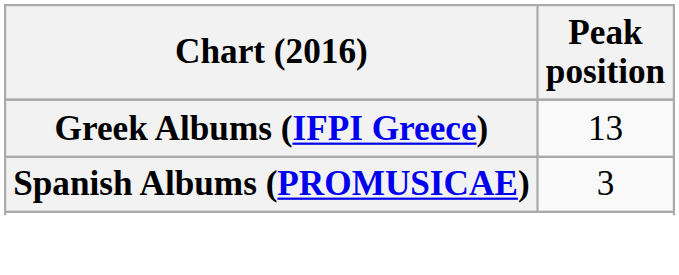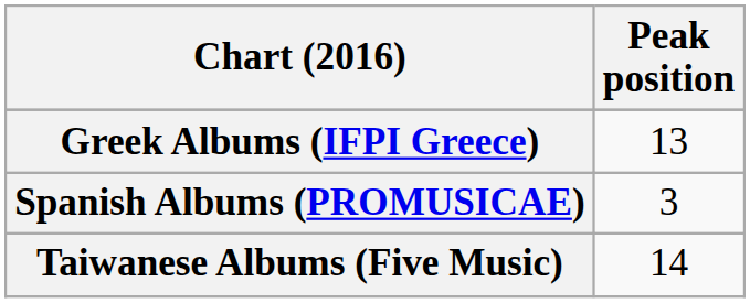+ row: Taiwanese Albums (Five Music) | 14
